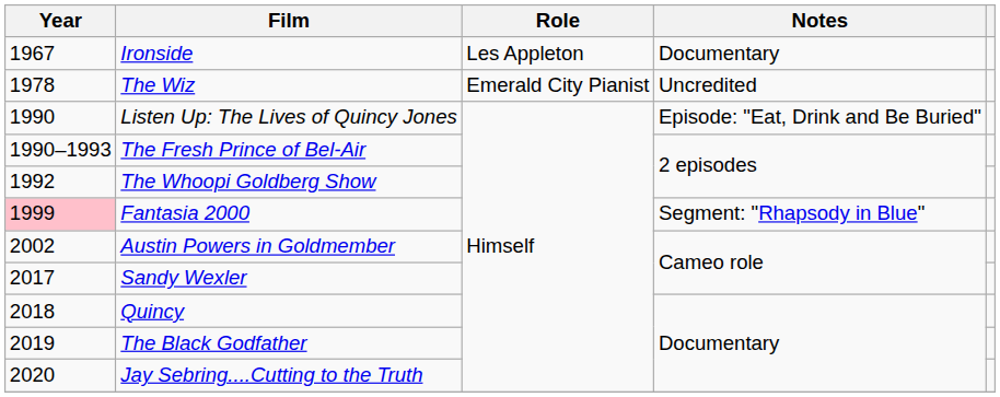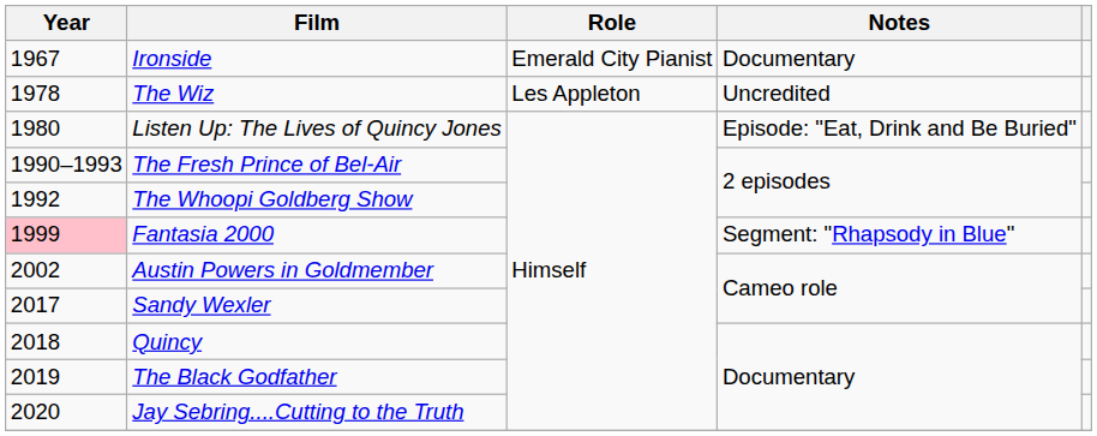Ironside | Role: Les Appleton -> Emerald City Pianist
The Wiz | Role: Emerald City Pianist -> Les Appleton
Listen Up: The Lives of Quincy Jones | Year: 1990 -> 1980
